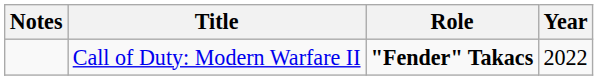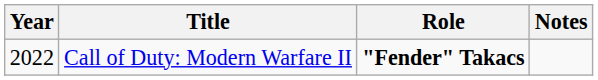columns swapped: Year <-> Notes
